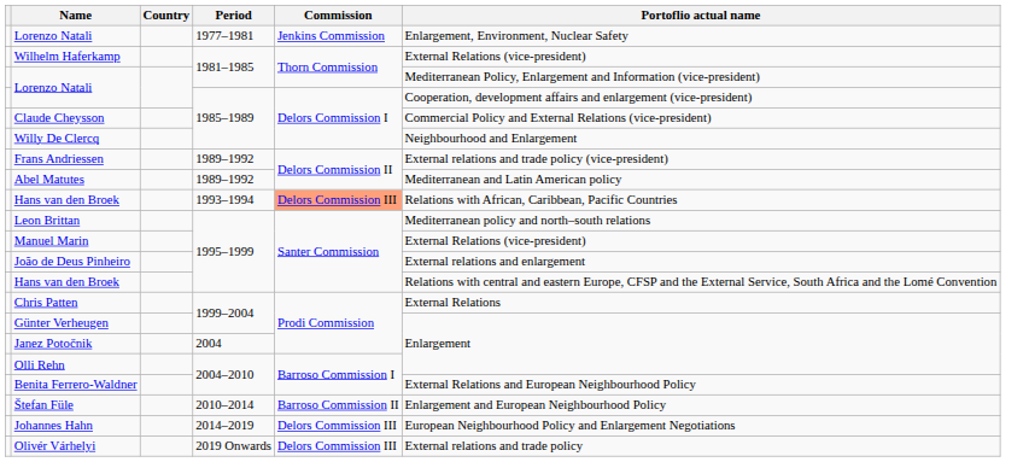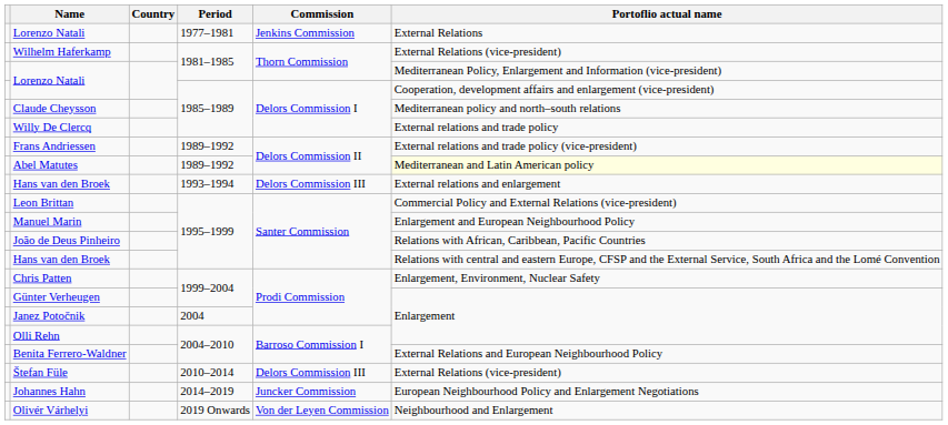Lorenzo Natali / 1977–1981 | Portoflio actual name: Enlargement, Environment, Nuclear Safety -> External Relations
Claude Cheysson | Portoflio actual name: Commercial Policy and External Relations (vice-president) -> Mediterranean policy and north–south relations
Willy De Clercq | Portoflio actual name: Neighbourhood and Enlargement -> External relations and trade policy
Abel Matutes | Portoflio actual name: no background -> lightyellow background
Hans van den Broek / 1993–1994 | Commission: lightsalmon background -> no background
Hans van den Broek / 1993–1994 | Portoflio actual name: Relations with African, Caribbean, Pacific Countries -> External relations and enlargement
Leon Brittan | Portoflio actual name: Mediterranean policy and north–south relations -> Commercial Policy and External Relations (vice-president)
Manuel Marin | Portoflio actual name: External Relations (vice-president) -> Enlargement and European Neighbourhood Policy
João de Deus Pinheiro | Portoflio actual name: External relations and enlargement -> Relations with African, Caribbean, Pacific Countries
Chris Patten | Portoflio actual name: External Relations -> Enlargement, Environment, Nuclear Safety
Štefan Füle | Commission: Barroso Commission II -> Delors Commission III
Štefan Füle | Portoflio actual name: Enlargement and European Neighbourhood Policy -> External Relations (vice-president)
Johannes Hahn | Commission: Delors Commission III -> Juncker Commission
Olivér Várhelyi | Commission: Delors Commission III -> Von der Leyen Commission
Olivér Várhelyi | Portoflio actual name: External relations and trade policy -> Neighbourhood and Enlargement
